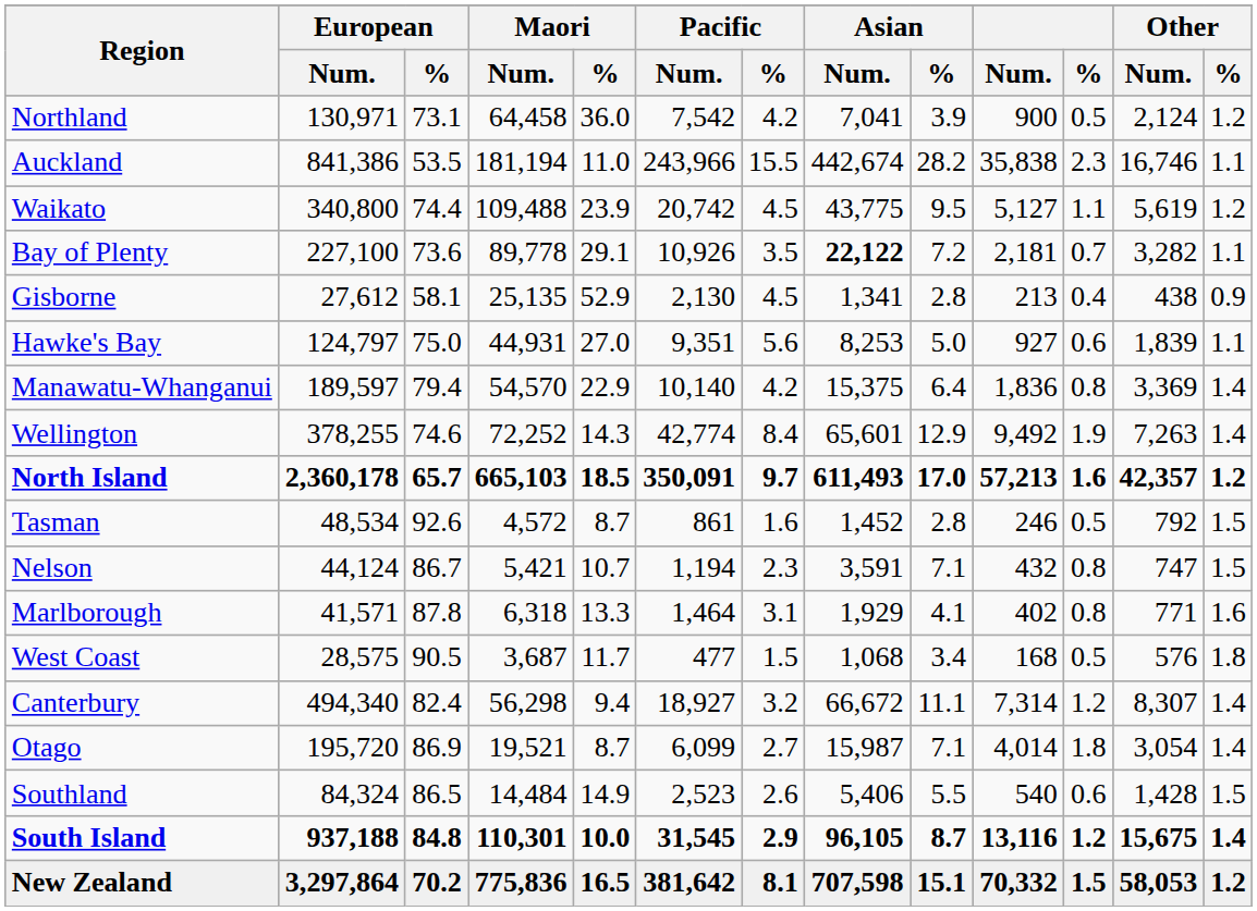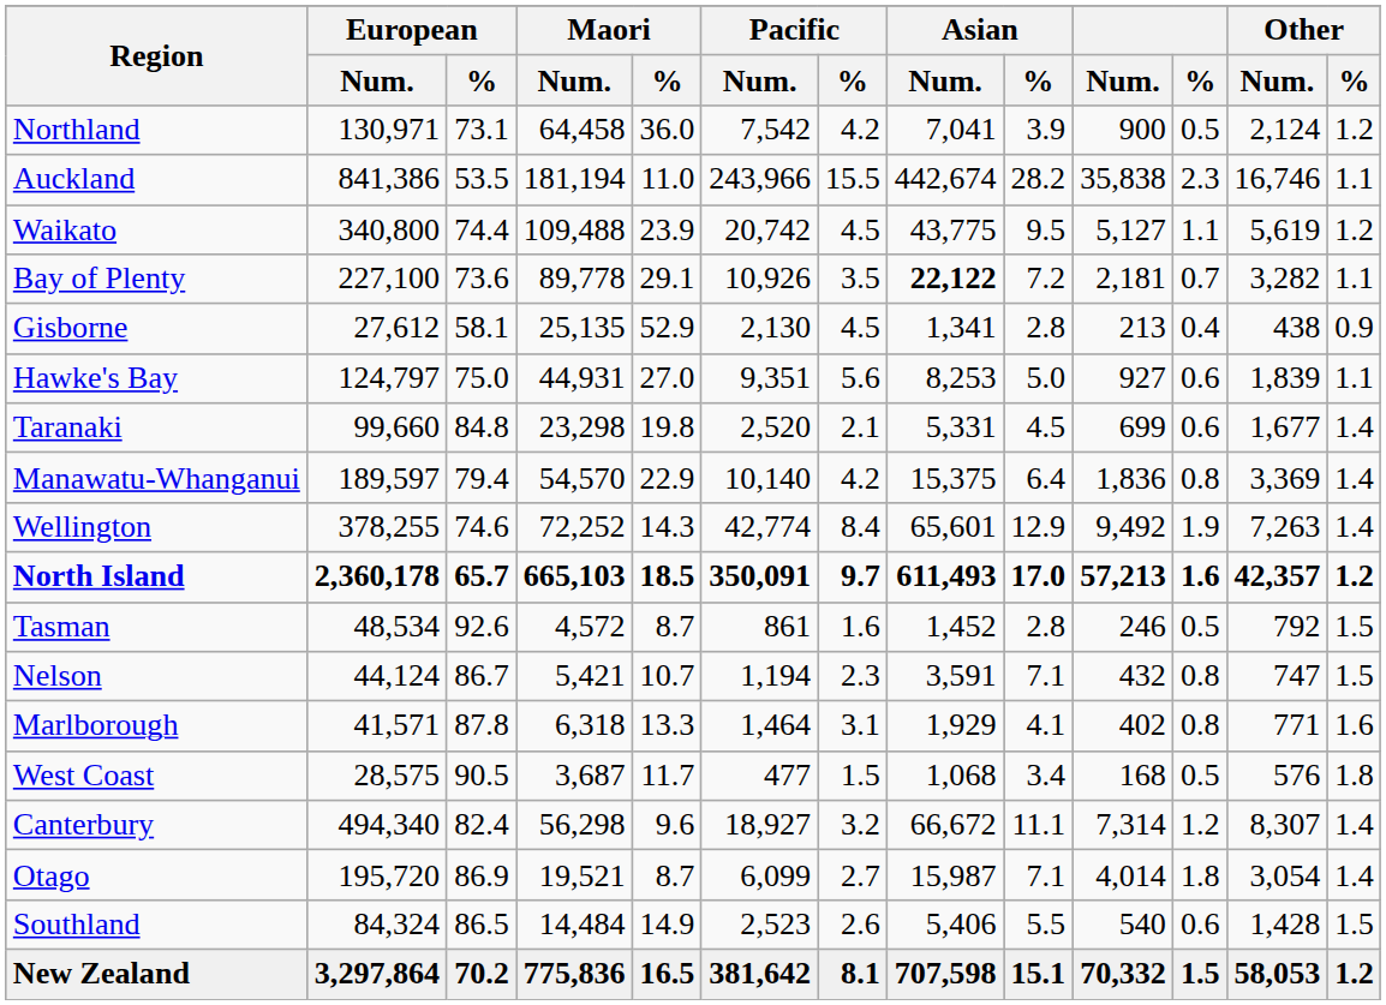+ row: Taranaki | 99,660 | 84.8 | 23,298 | 19.8 | 2,520 | 2.1 | 5,331 | 4.5 | 699 | 0.6 | 1,677 | 1.4
Canterbury | Maori / %: 9.4 -> 9.6
- row: South Island | 937,188 | 84.8 | 110,301 | 10.0 | 31,545 | 2.9 | 96,105 | 8.7 | 13,116 | 1.2 | 15,675 | 1.4
